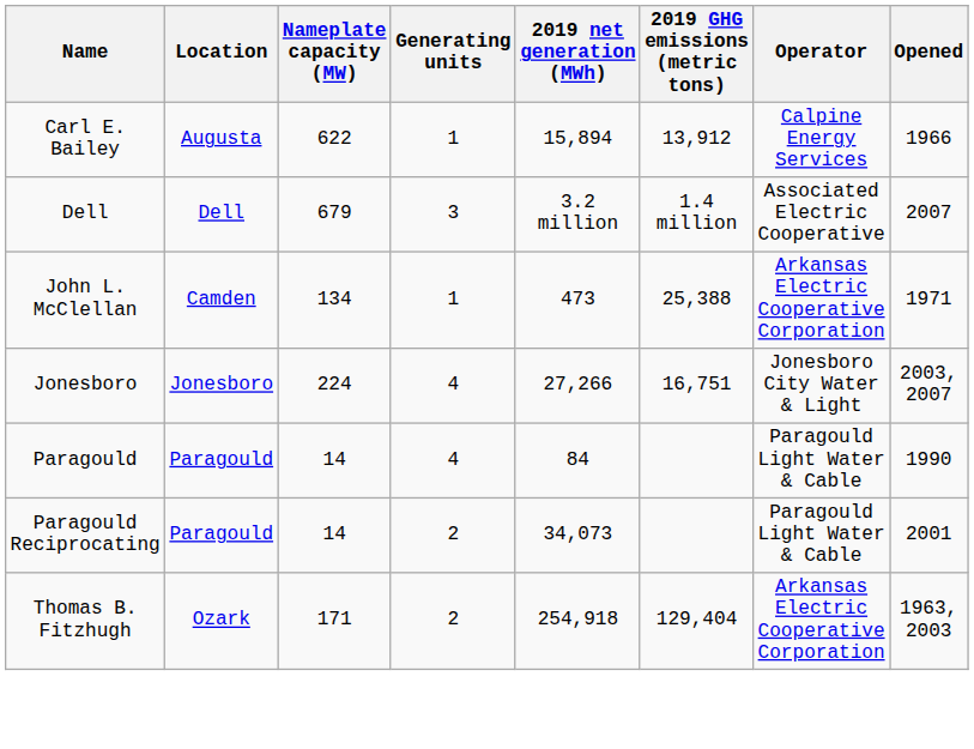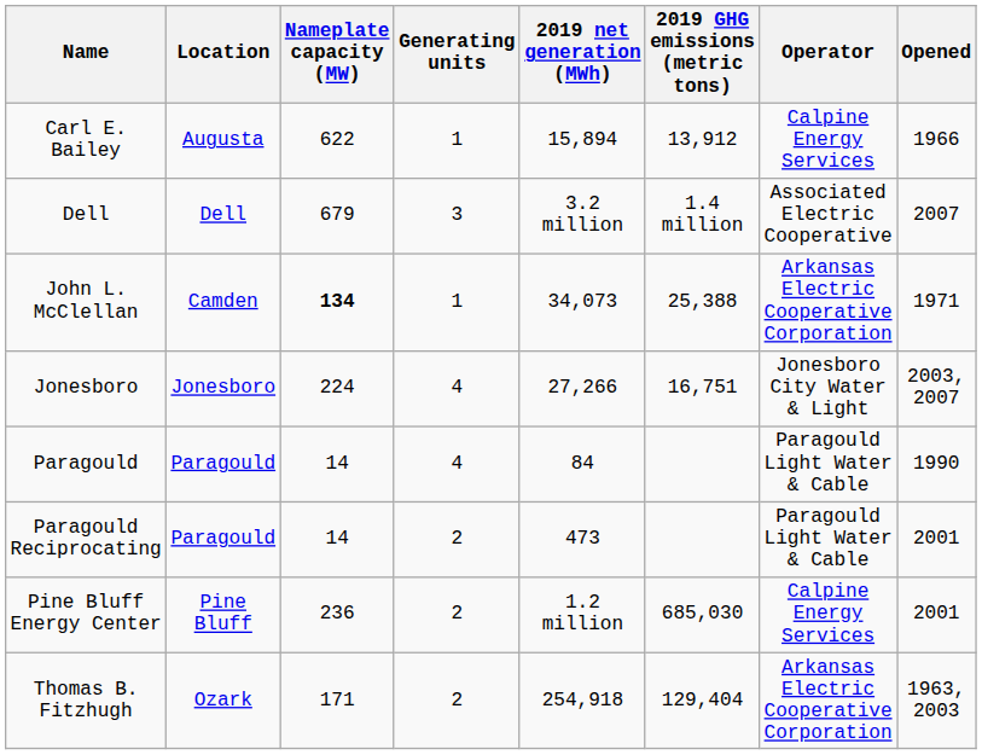John L. McClellan | Nameplate capacity (MW): normal -> bold
John L. McClellan | 2019 net generation (MWh): 473 -> 34,073
Paragould Reciprocating | 2019 net generation (MWh): 34,073 -> 473
+ row: Pine Bluff Energy Center | Pine Bluff | 236 | 2 | 1.2 million | 685,030 | Calpine Energy Services | 2001
